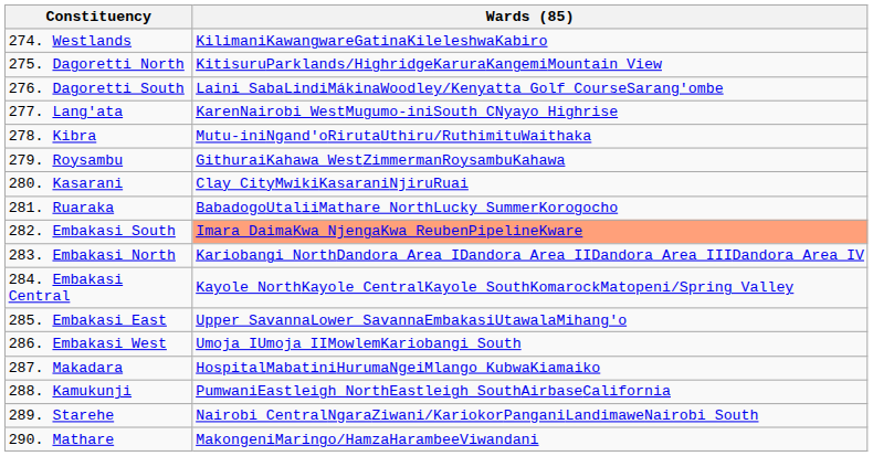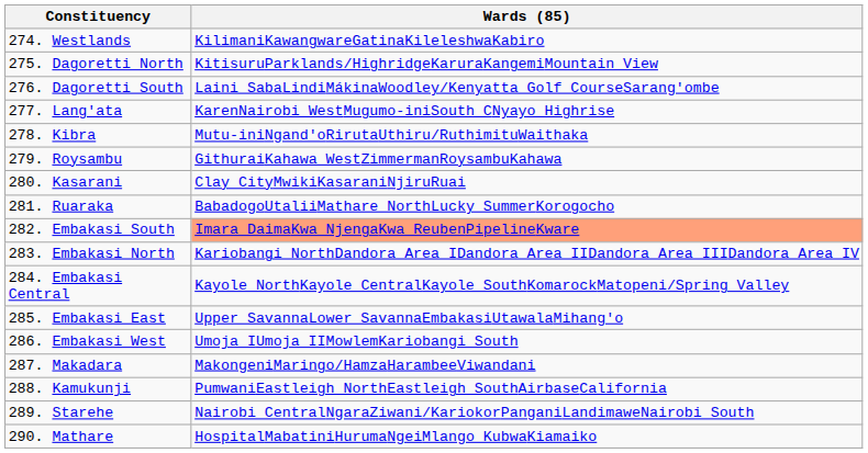287. Makadara | Wards (85): HospitalMabatiniHurumaNgeiMlango KubwaKiamaiko -> MakongeniMaringo/HamzaHarambeeViwandani
290. Mathare | Wards (85): MakongeniMaringo/HamzaHarambeeViwandani -> HospitalMabatiniHurumaNgeiMlango KubwaKiamaiko
